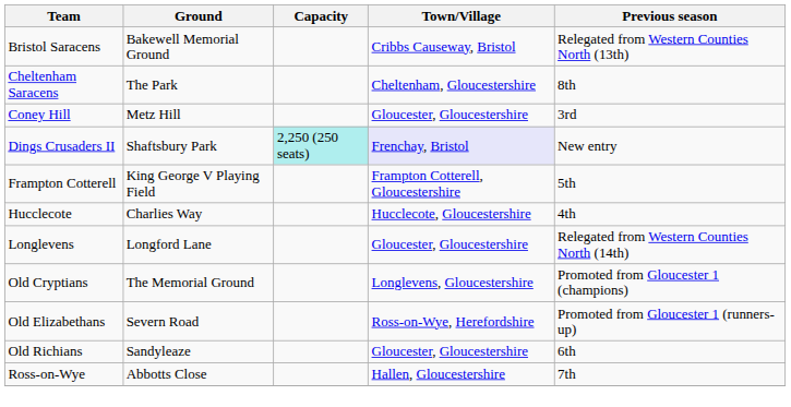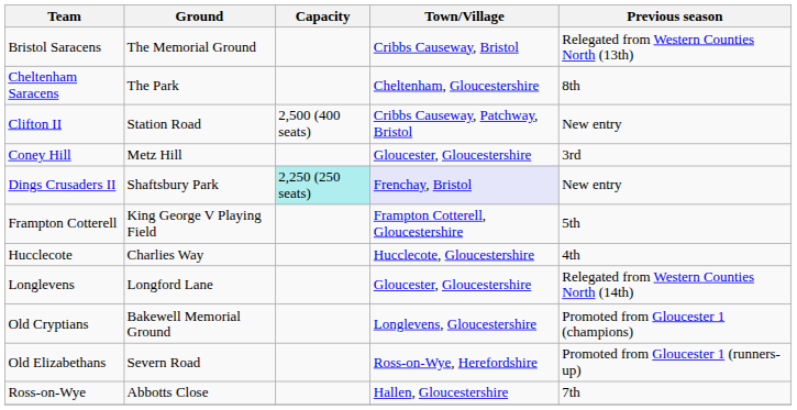Bristol Saracens | Ground: Bakewell Memorial Ground -> The Memorial Ground
+ row: Clifton II | Station Road | 2,500 (400 seats) | Cribbs Causeway, Patchway, Bristol | New entry
Old Cryptians | Ground: The Memorial Ground -> Bakewell Memorial Ground
- row: Old Richians | Sandyleaze | Gloucester, Gloucestershire | 6th
